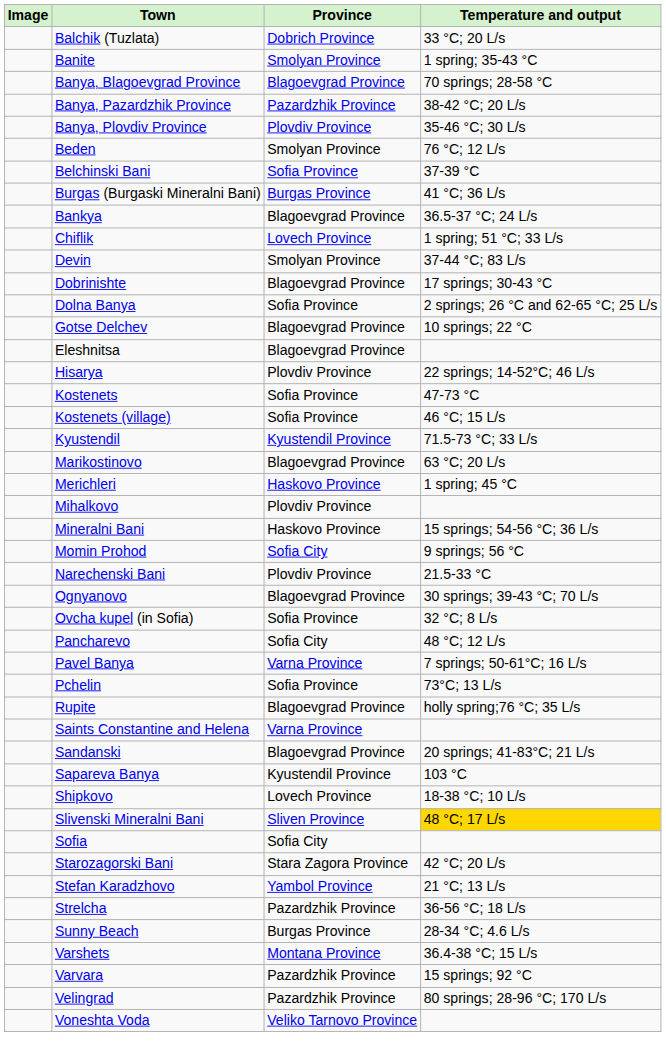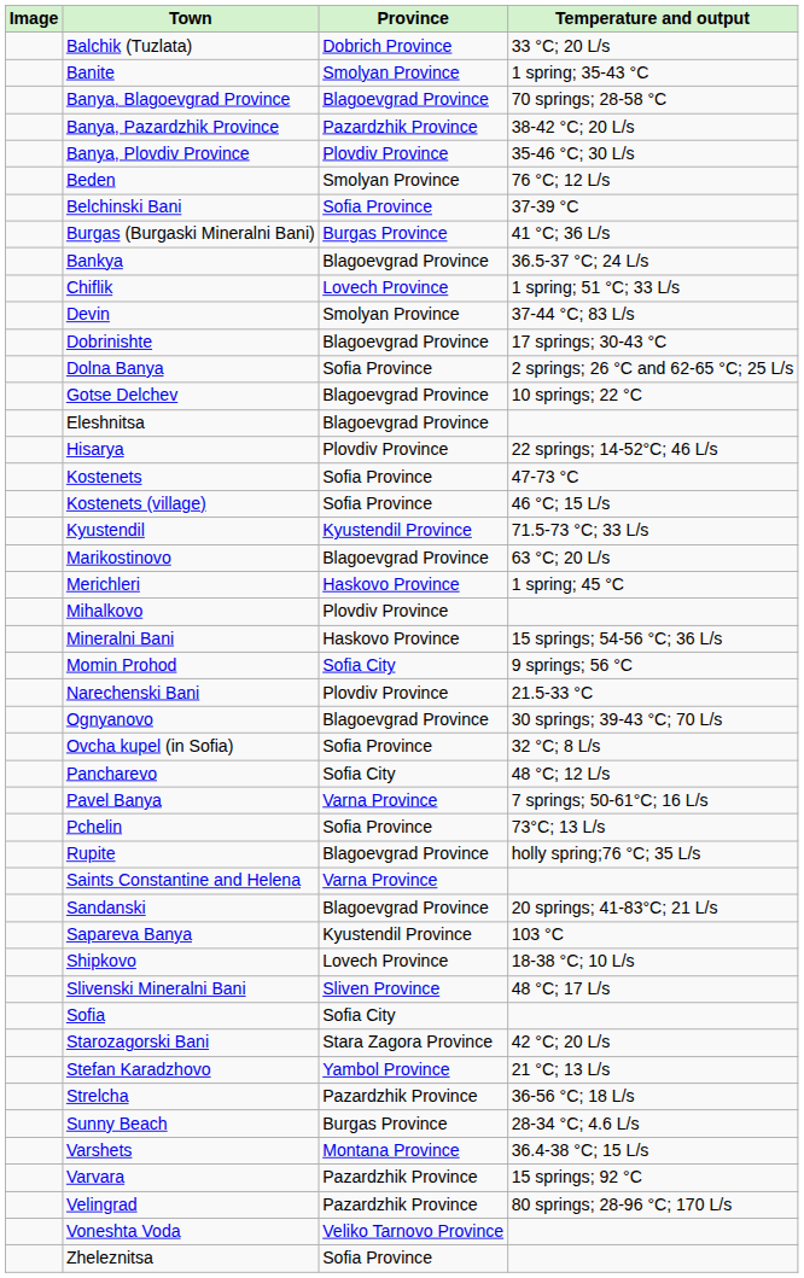Slivenski Mineralni Bani | Temperature and output: gold background -> no background
+ row: Zheleznitsa | Sofia Province
